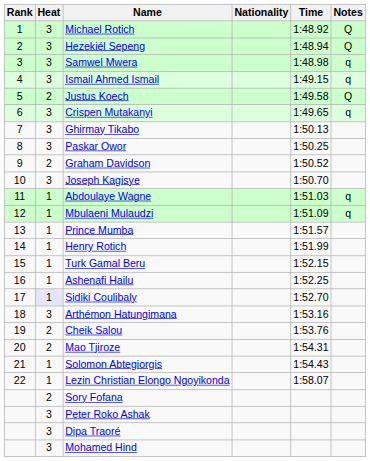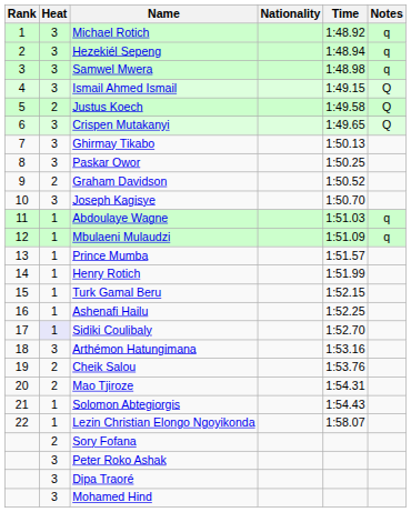Michael Rotich | Notes: Q -> q
Hezekiél Sepeng | Notes: Q -> q
Ismail Ahmed Ismail | Notes: q -> Q
Crispen Mutakanyi | Notes: q -> Q
